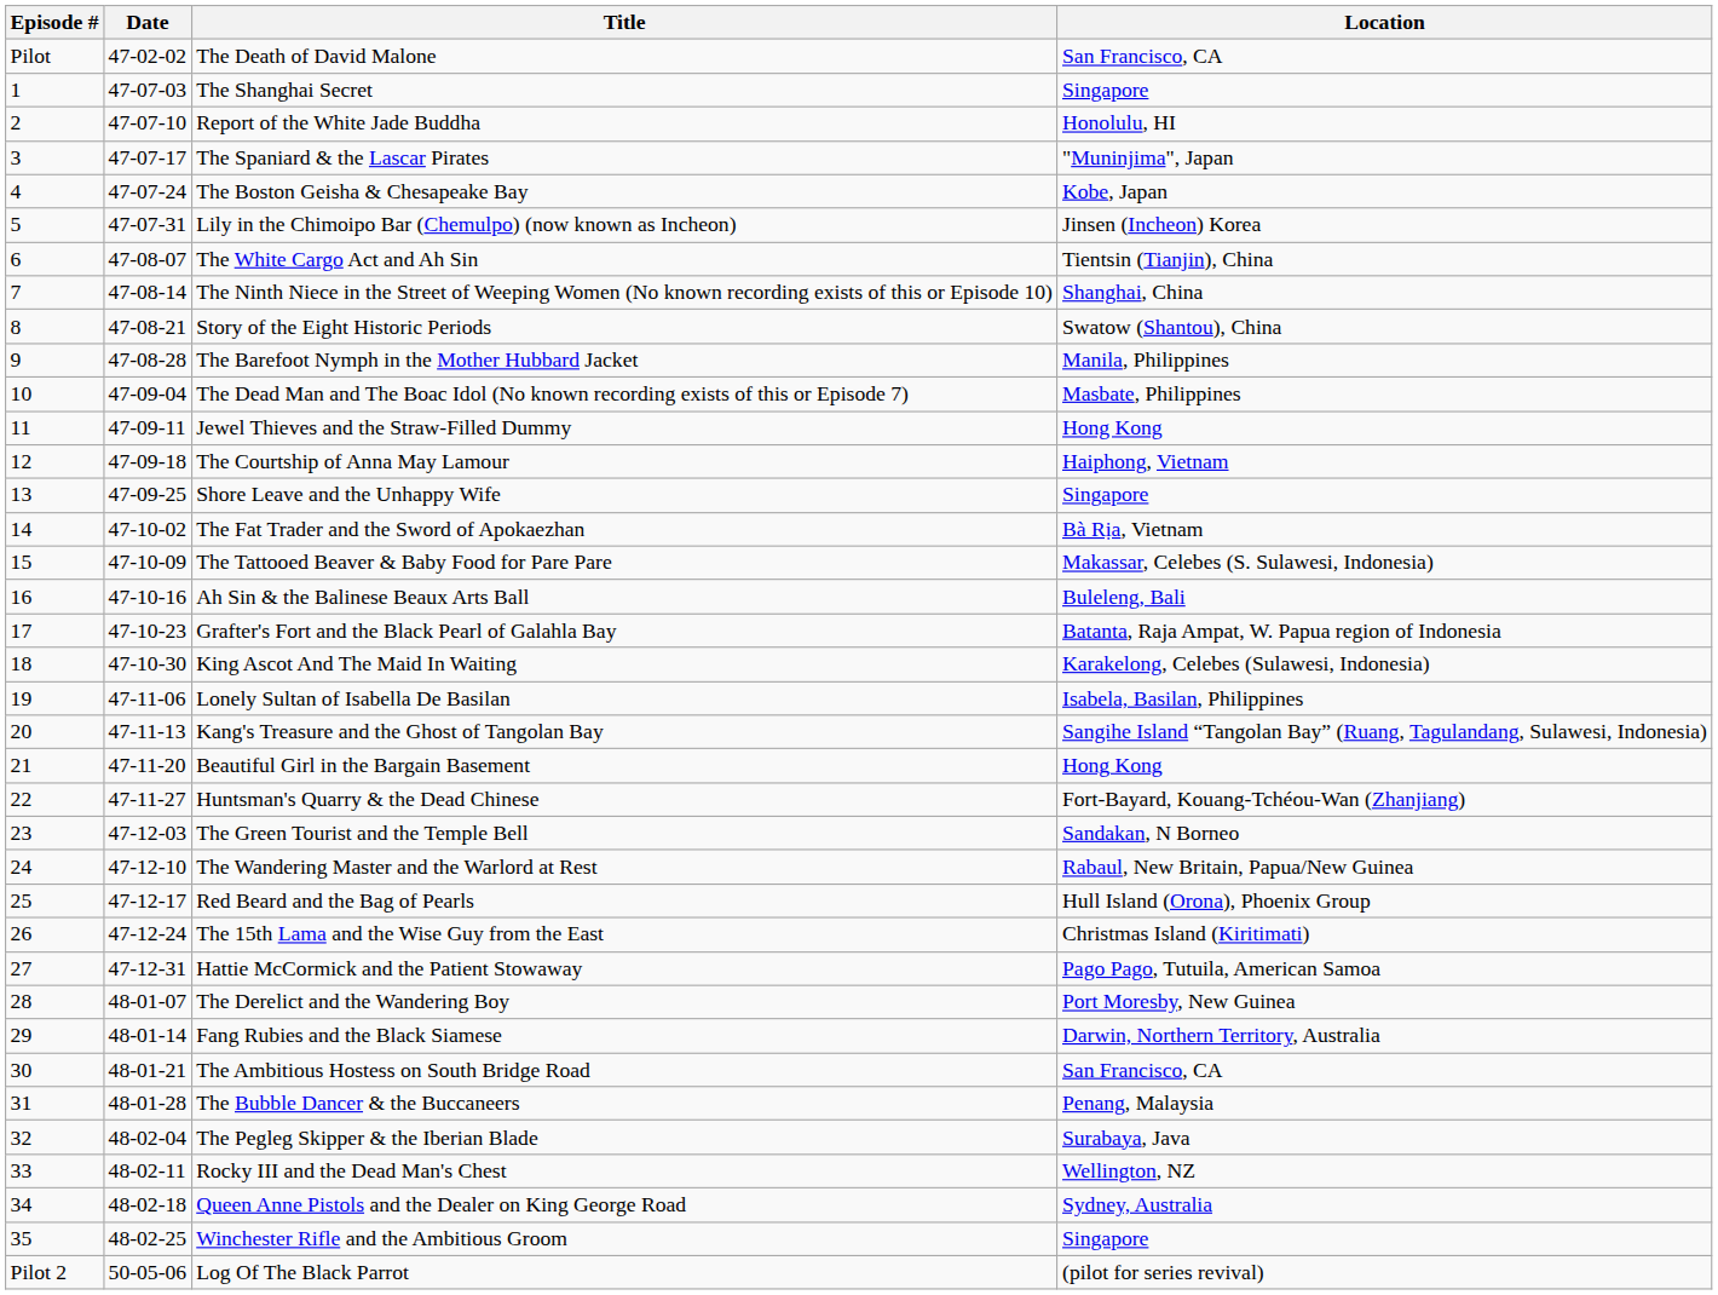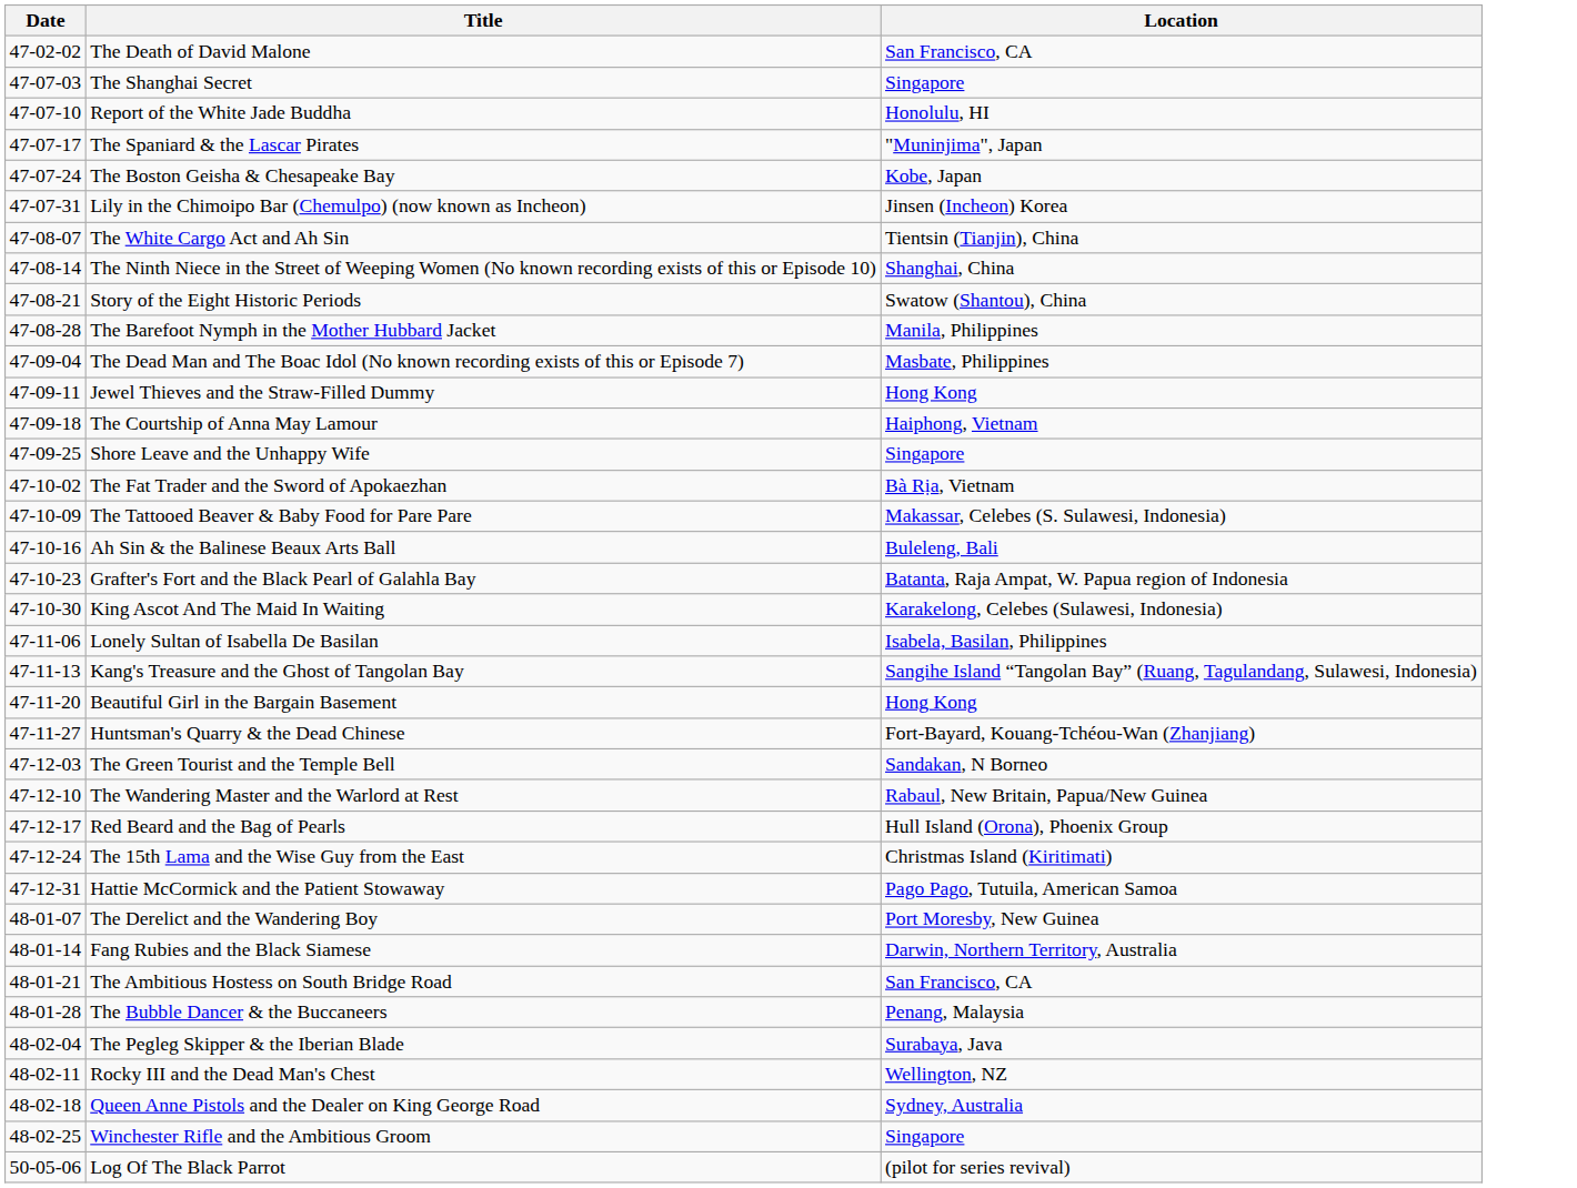- column: Episode # | Pilot | 1 | 2 | 3 | 4 | 5 | 6 | 7 | 8 | 9 | 10 | 11 | 12 | 13 | 14 | 15 | 16 | 17 | 18 | 19 | 20 | 21 | 22 | 23 | 24 | 25 | 26 | 27 | 28 | 29 | 30 | 31 | 32 | 33 | 34 | 35 | Pilot 2
